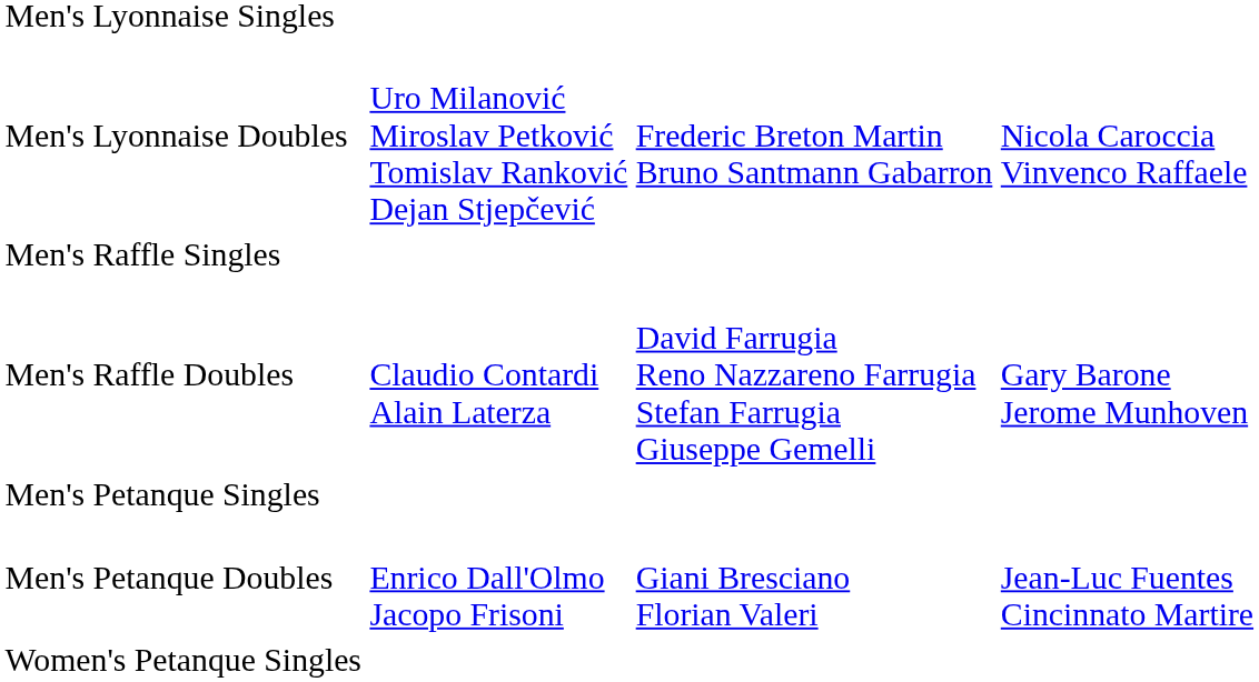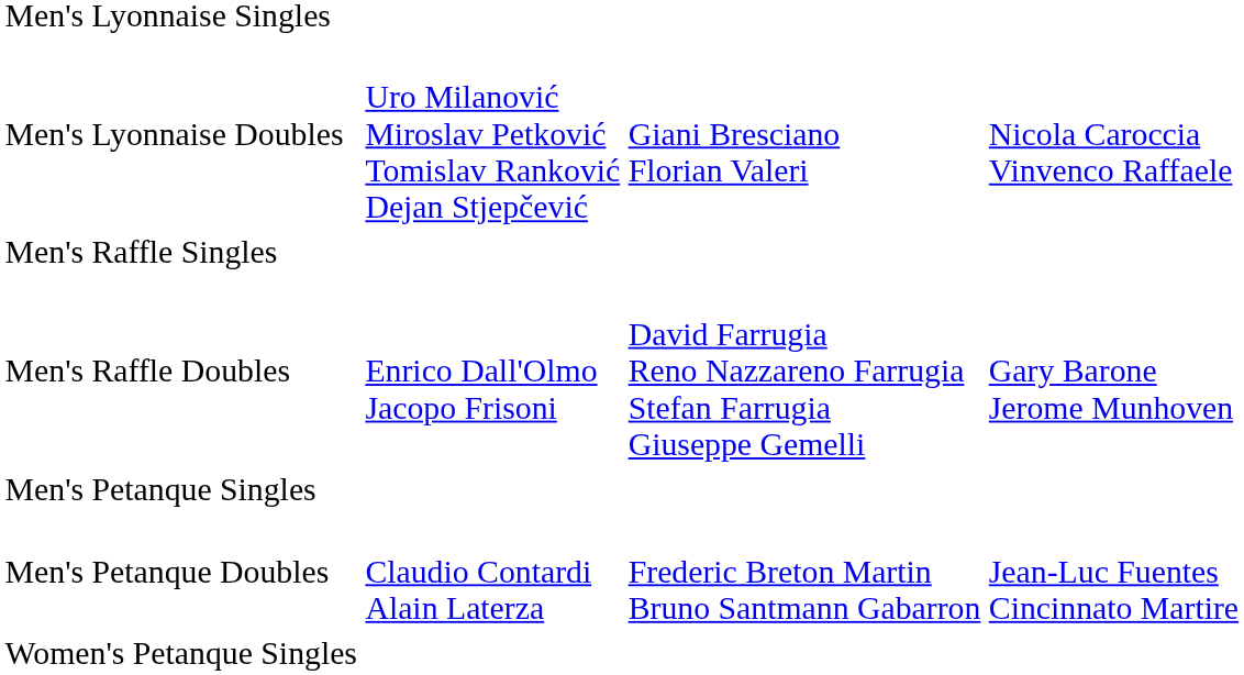Men's Lyonnaise Doubles | column 3: Frederic Breton Martin Bruno Santmann Gabarron -> Giani Bresciano Florian Valeri
Men's Raffle Doubles | column 2: Claudio Contardi Alain Laterza -> Enrico Dall'Olmo Jacopo Frisoni
Men's Petanque Doubles | column 2: Enrico Dall'Olmo Jacopo Frisoni -> Claudio Contardi Alain Laterza
Men's Petanque Doubles | column 3: Giani Bresciano Florian Valeri -> Frederic Breton Martin Bruno Santmann Gabarron
